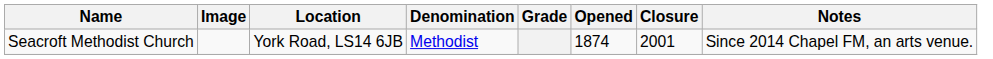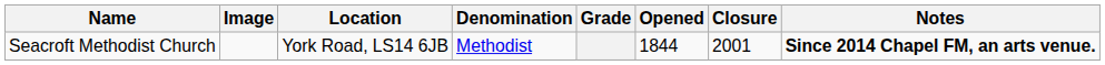Seacroft Methodist Church | Opened: 1874 -> 1844
Seacroft Methodist Church | Notes: normal -> bold
